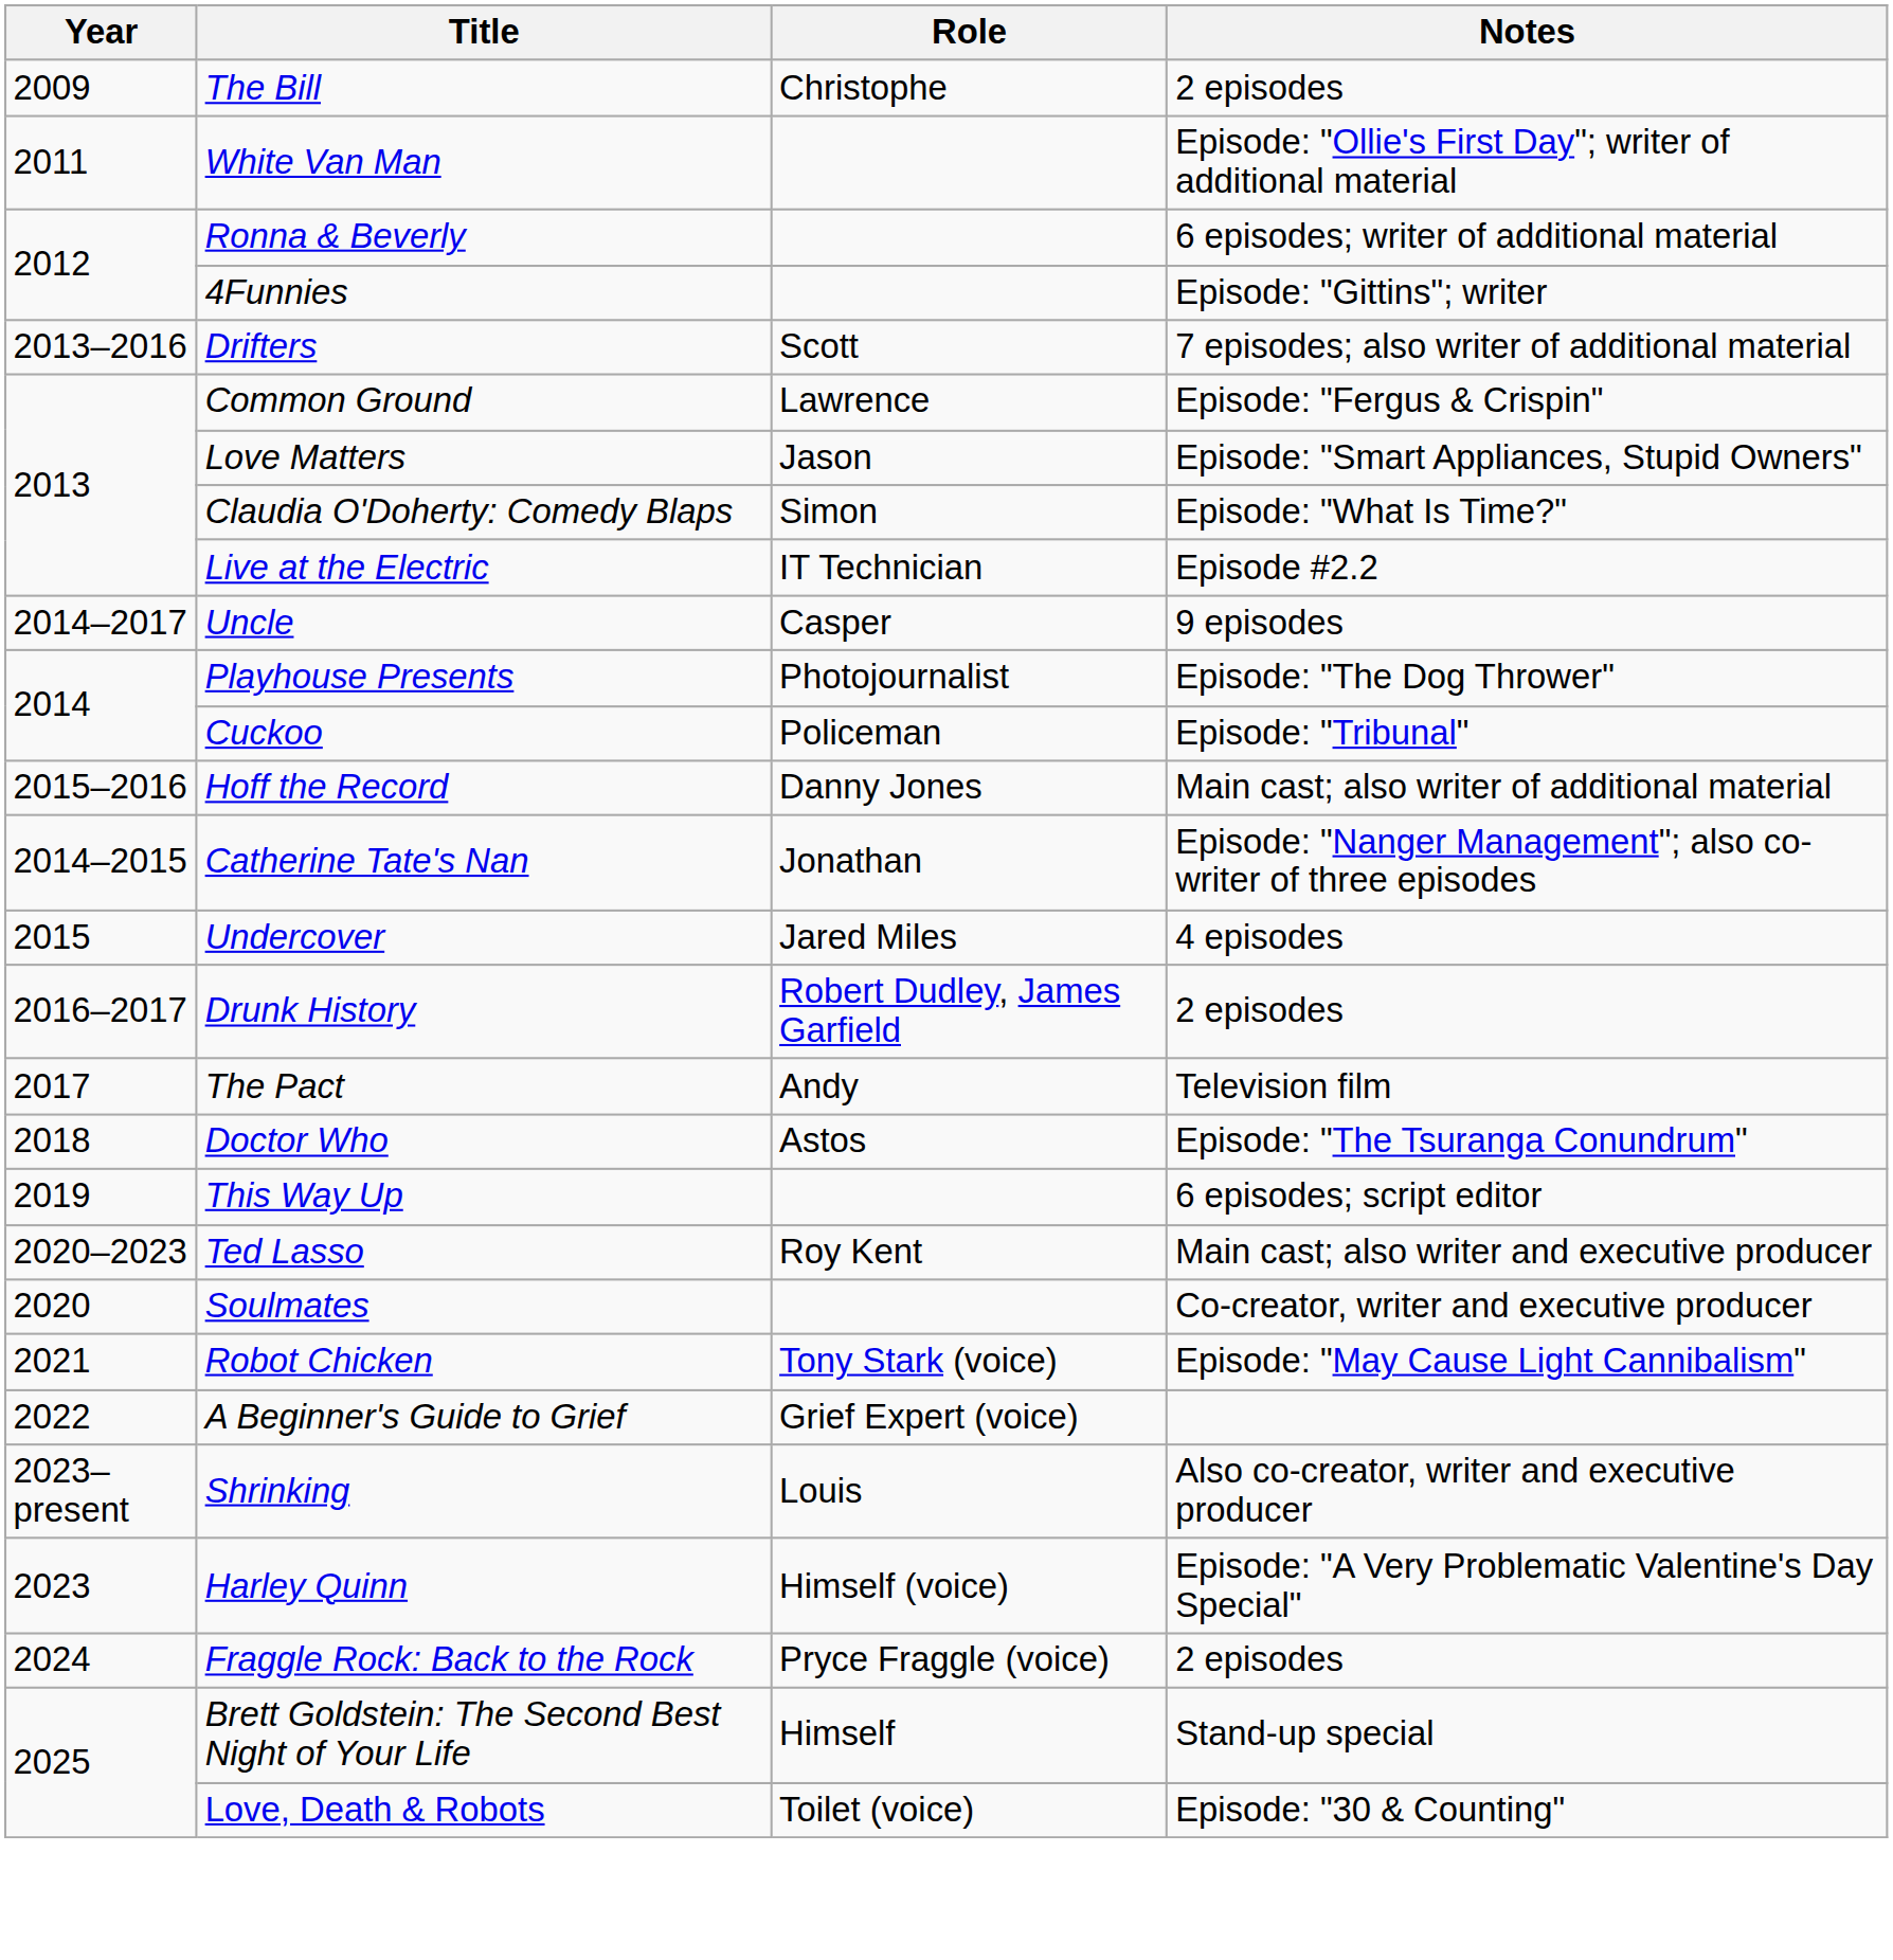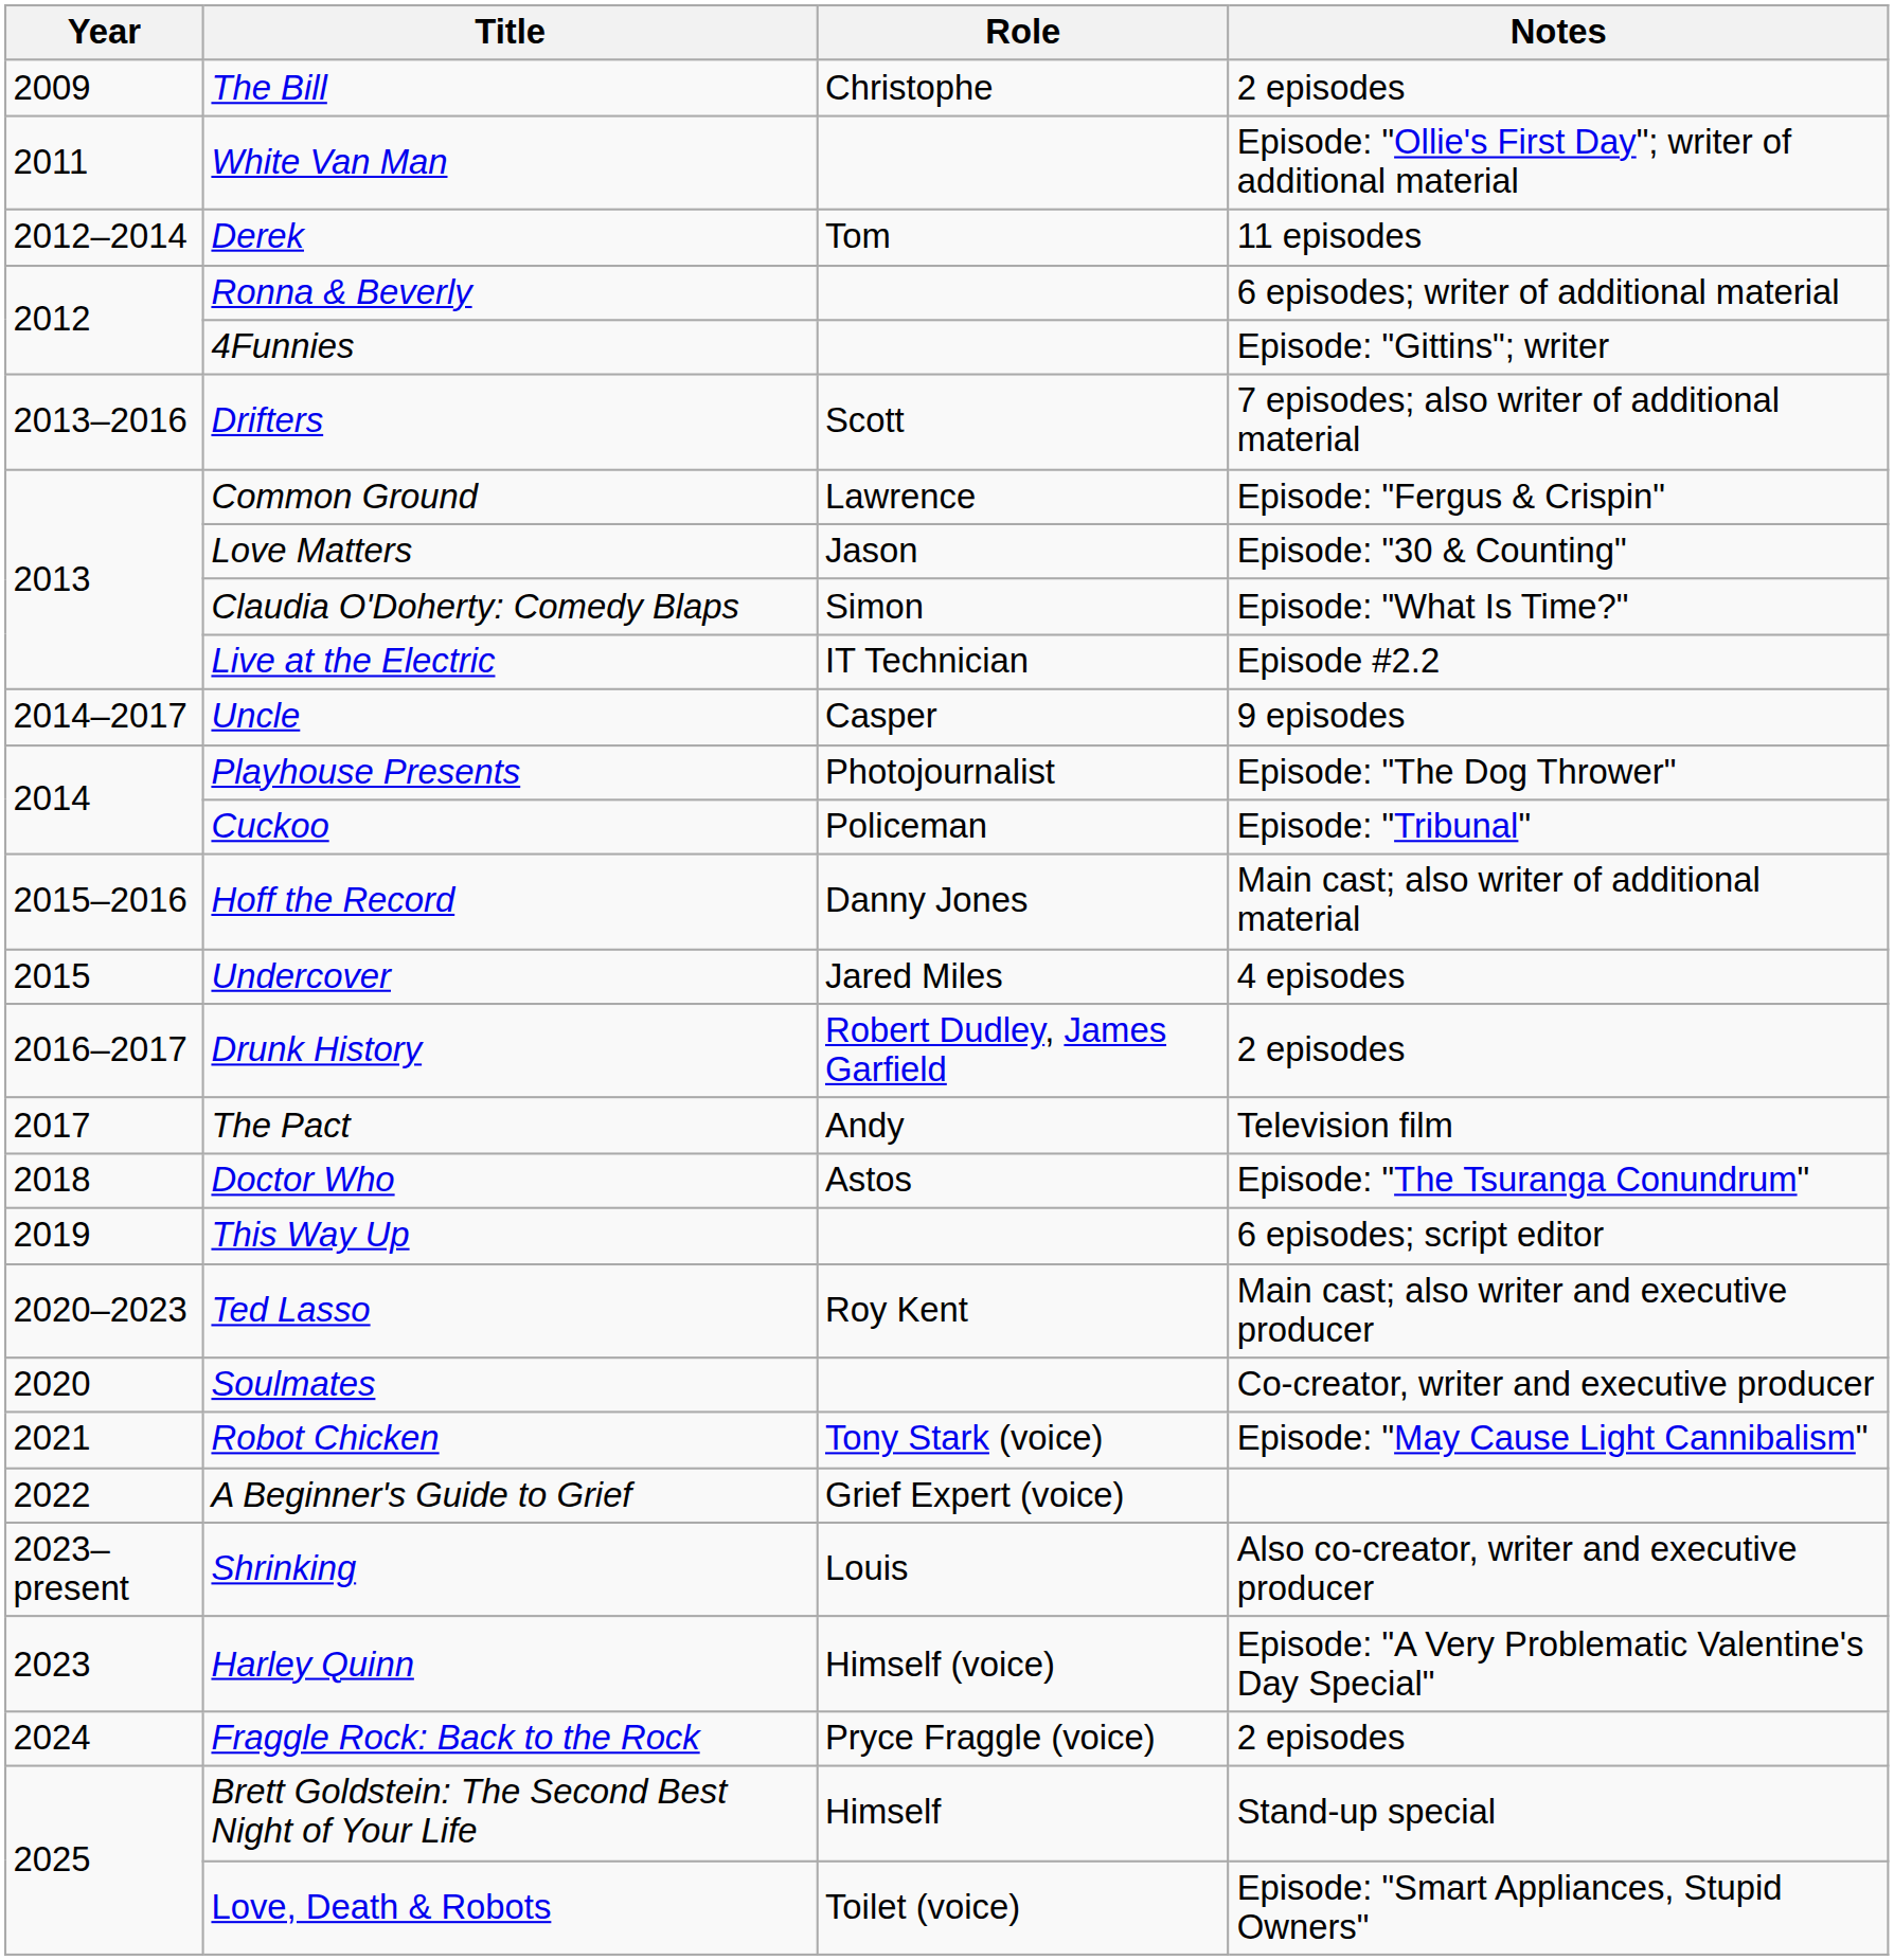+ row: 2012–2014 | Derek | Tom | 11 episodes
Love Matters | Notes: Episode: "Smart Appliances, Stupid Owners" -> Episode: "30 & Counting"
- row: 2014–2015 | Catherine Tate's Nan | Jonathan | Episode: "Nanger Management"; also co-writer of three episodes
Love, Death & Robots | Notes: Episode: "30 & Counting" -> Episode: "Smart Appliances, Stupid Owners"
